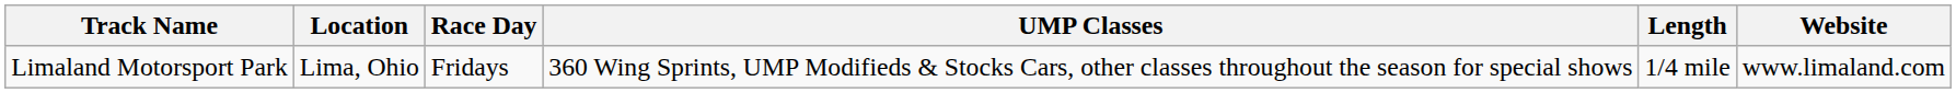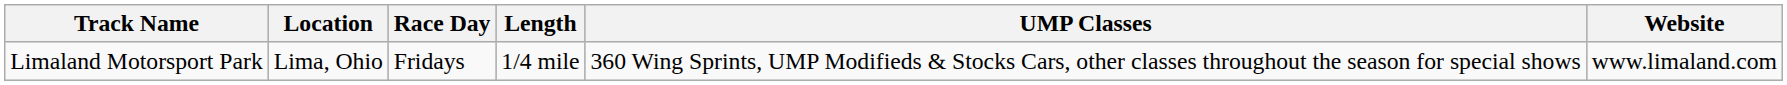columns swapped: Length <-> UMP Classes
